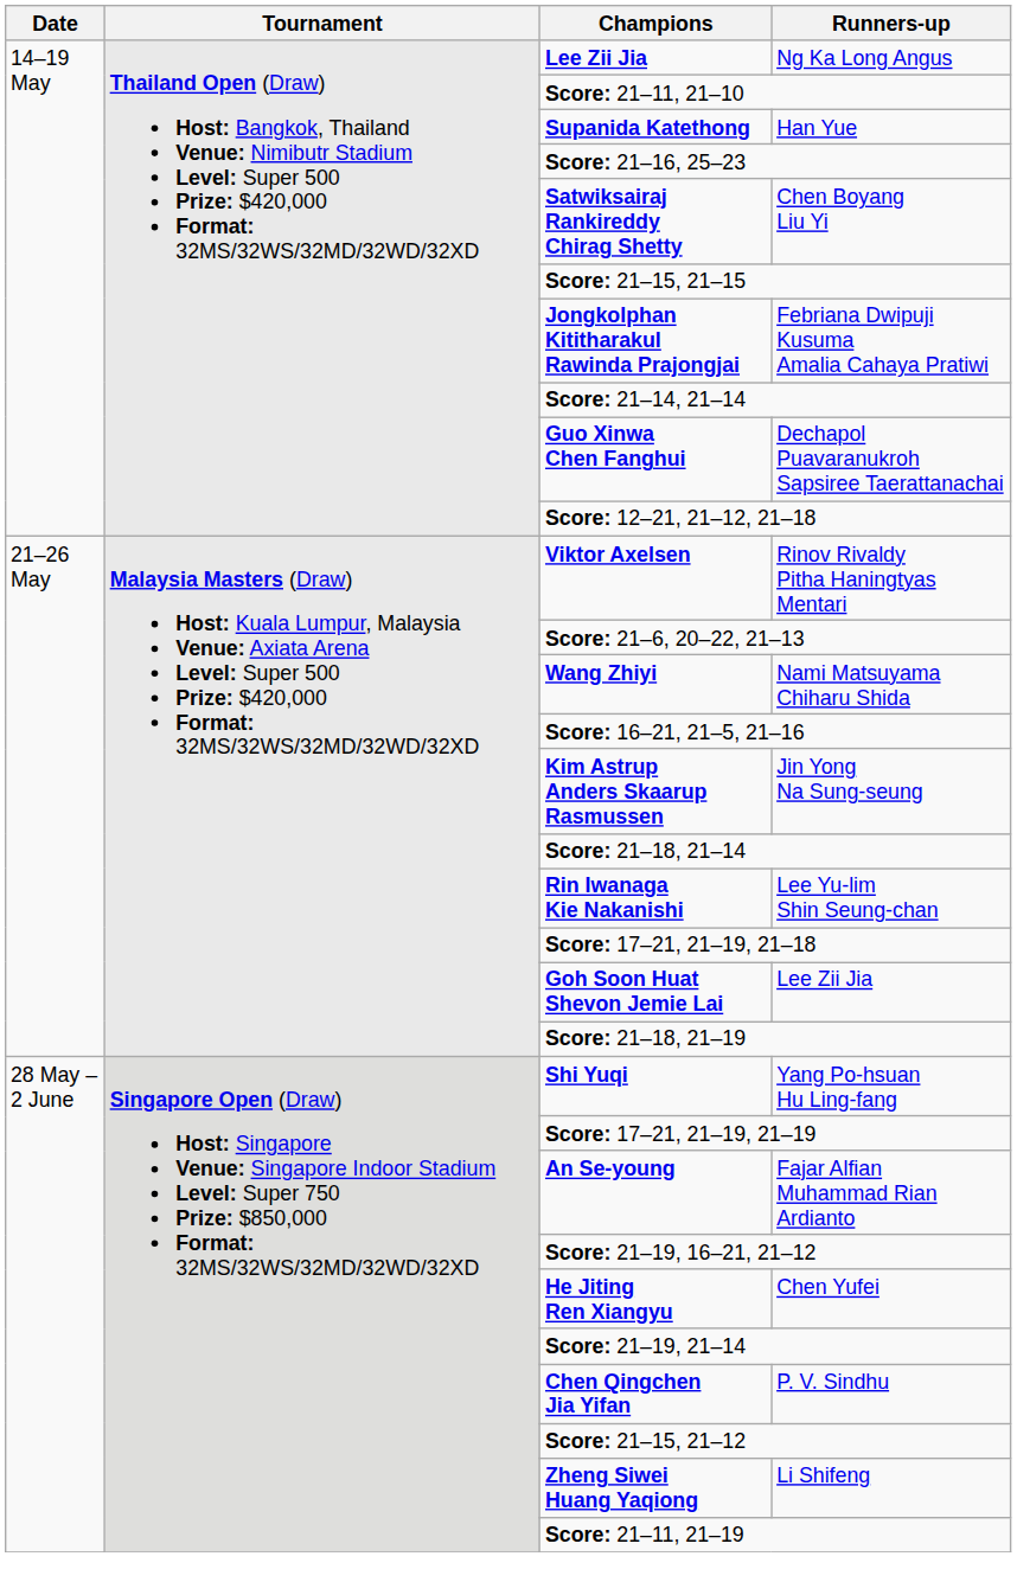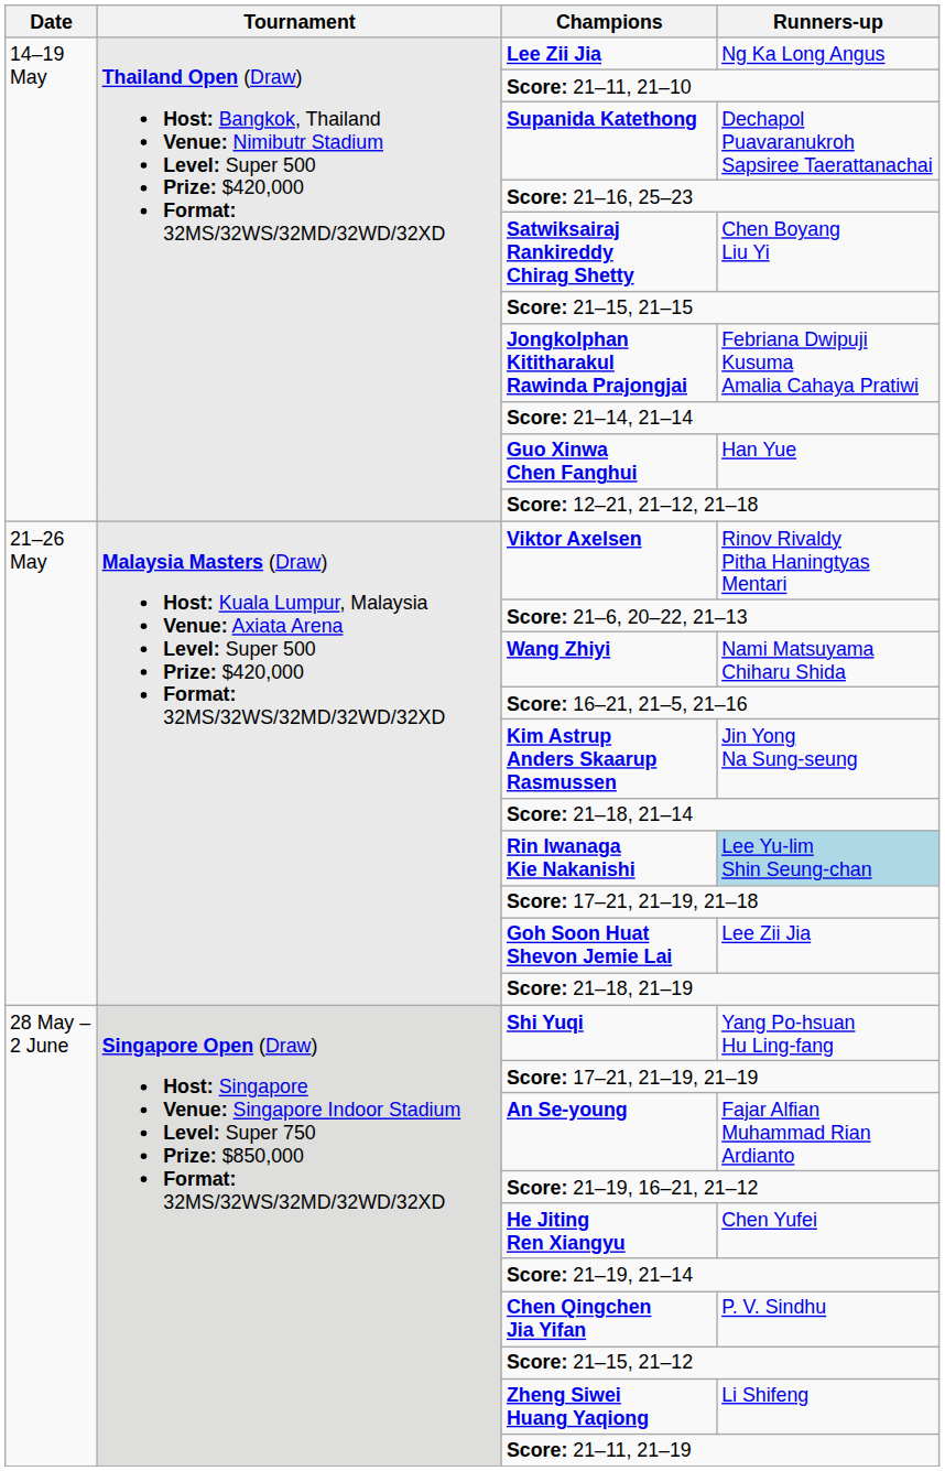Supanida Katethong | Runners-up: Han Yue -> Dechapol Puavaranukroh Sapsiree Taerattanachai
Guo Xinwa Chen Fanghui | Runners-up: Dechapol Puavaranukroh Sapsiree Taerattanachai -> Han Yue
Rin Iwanaga Kie Nakanishi | Runners-up: no background -> lightblue background
